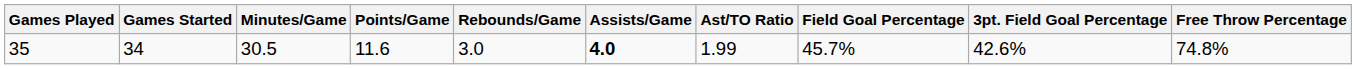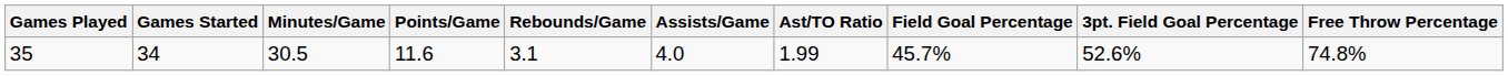35 | Rebounds/Game: 3.0 -> 3.1
35 | Assists/Game: bold -> normal
35 | 3pt. Field Goal Percentage: 42.6% -> 52.6%
